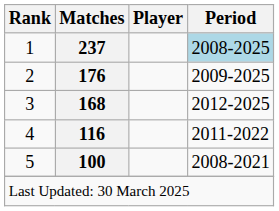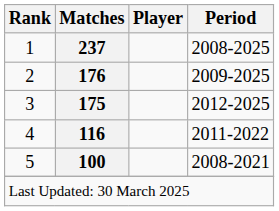1 | Period: lightblue background -> no background
3 | Matches: 168 -> 175
